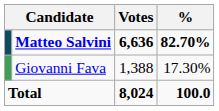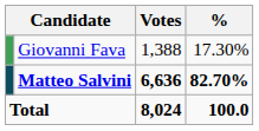rows swapped: Matteo Salvini <-> Giovanni Fava
